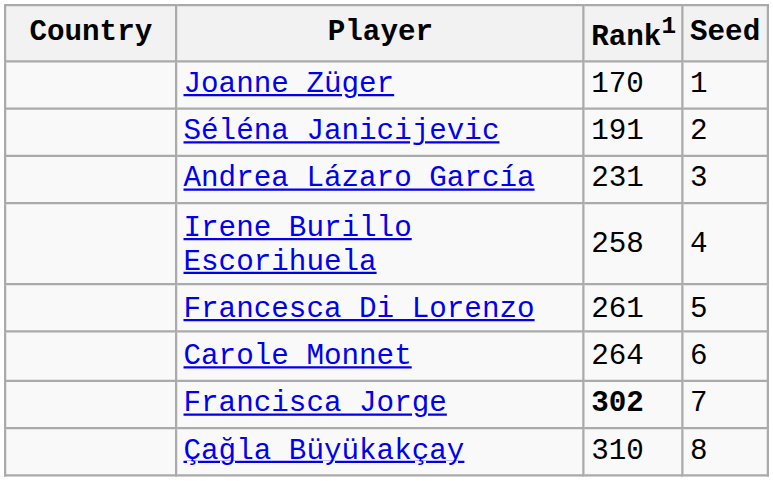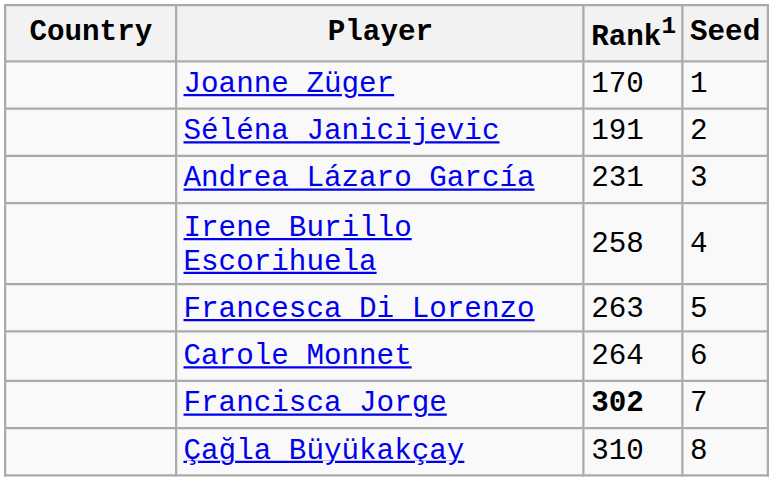Francesca Di Lorenzo | Rank1: 261 -> 263
